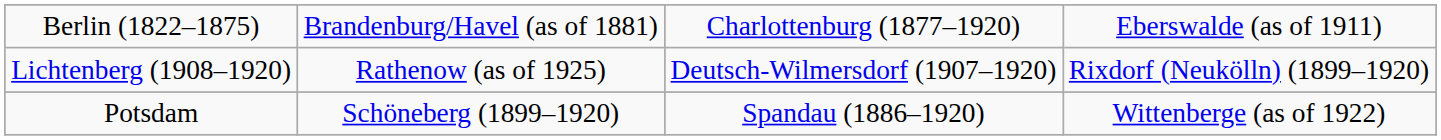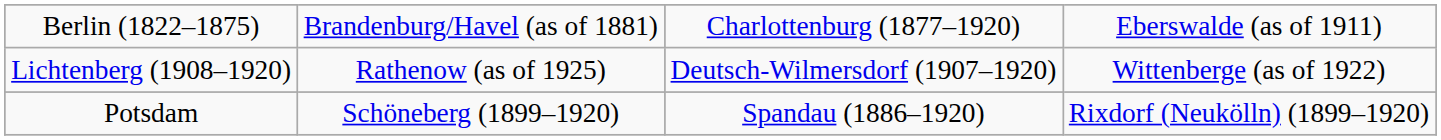Lichtenberg (1908–1920) | column 4: Rixdorf (Neukölln) (1899–1920) -> Wittenberge (as of 1922)
Potsdam | column 4: Wittenberge (as of 1922) -> Rixdorf (Neukölln) (1899–1920)
